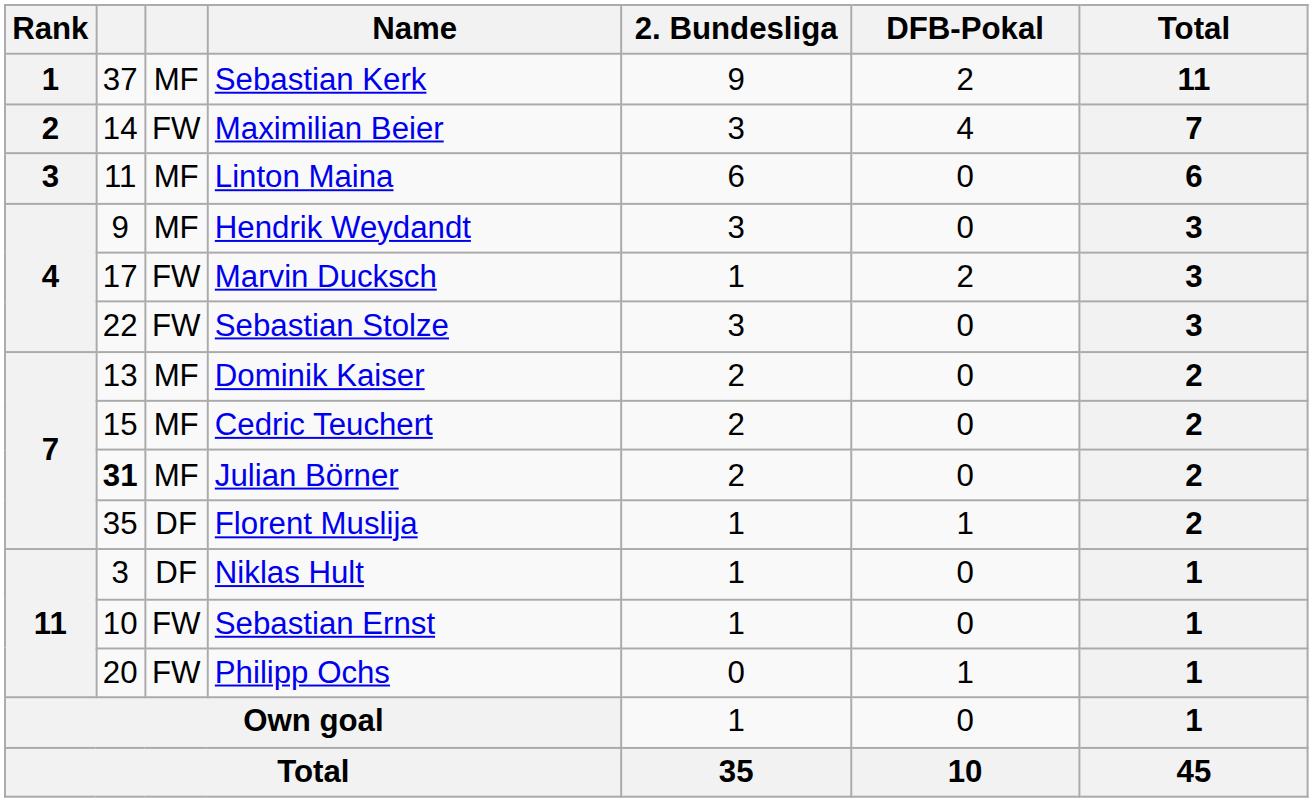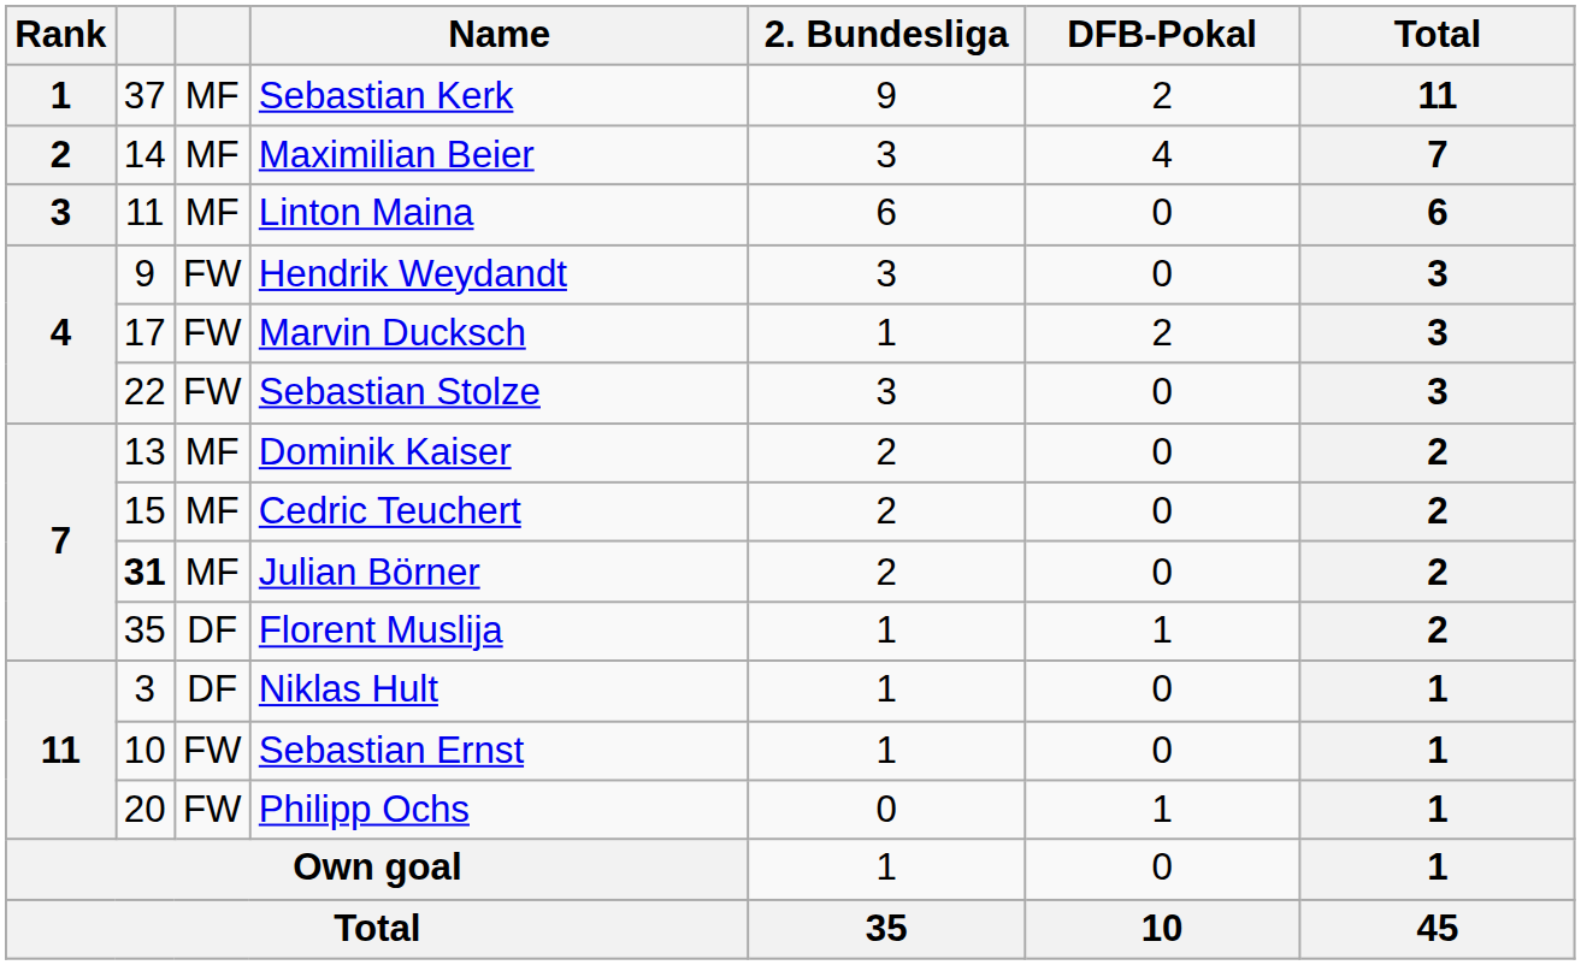Maximilian Beier | column 3: FW -> MF
Hendrik Weydandt | column 3: MF -> FW
